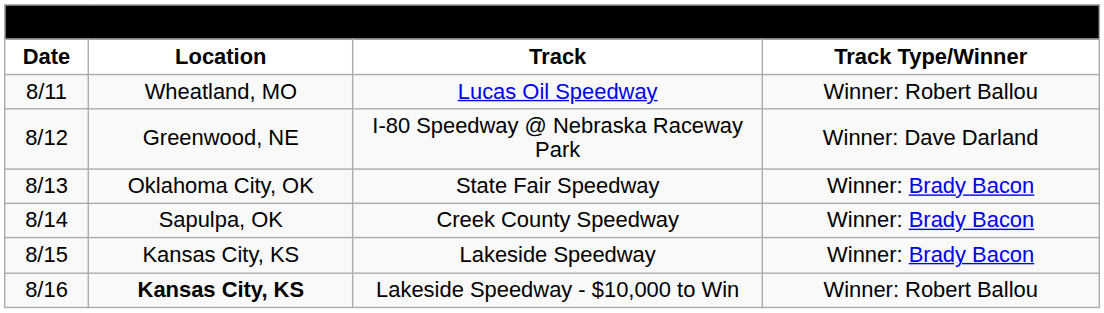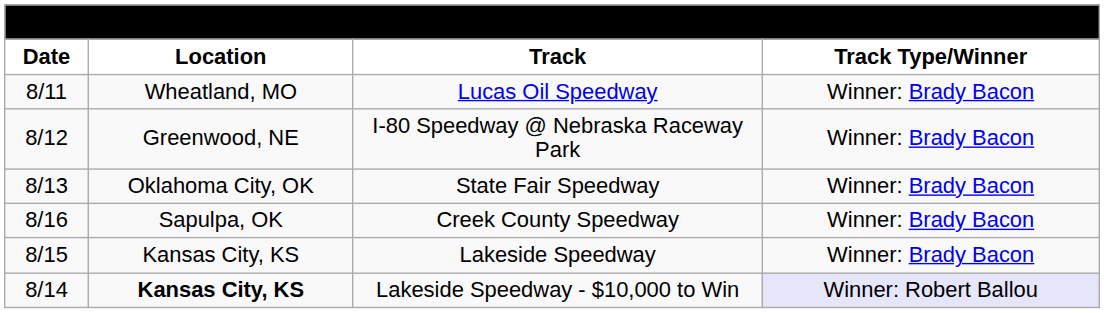Lucas Oil Speedway | column 4: Winner: Robert Ballou -> Winner: Brady Bacon
I-80 Speedway @ Nebraska Raceway Park | column 4: Winner: Dave Darland -> Winner: Brady Bacon
Creek County Speedway | column 1: 8/14 -> 8/16
Lakeside Speedway - $10,000 to Win | column 1: 8/16 -> 8/14
Lakeside Speedway - $10,000 to Win | column 4: no background -> lavender background
